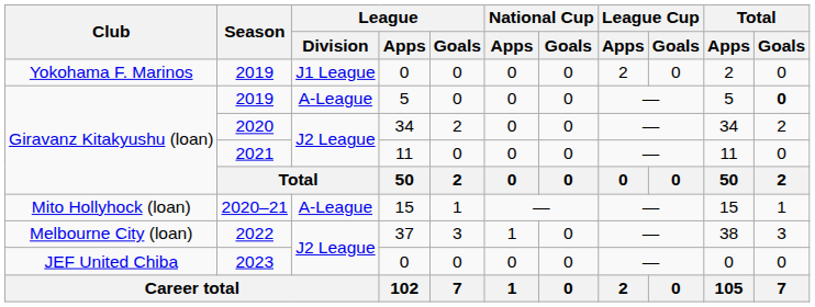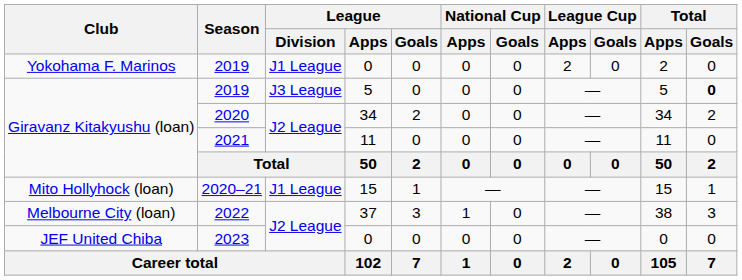2019 / 5 | League / Division: A-League -> J3 League
2020–21 | League / Division: A-League -> J1 League
